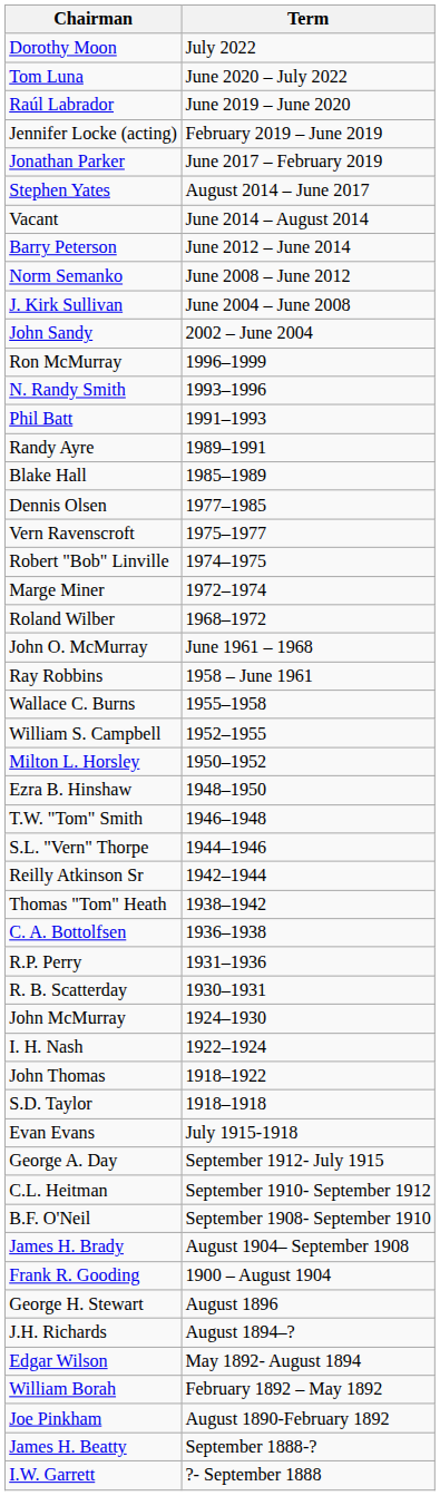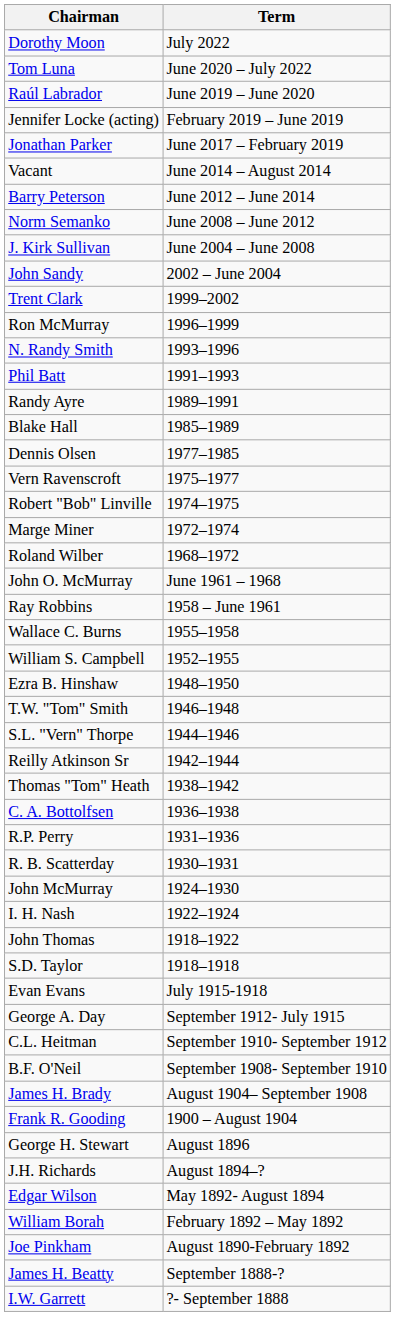- row: Stephen Yates | August 2014 – June 2017
+ row: Trent Clark | 1999–2002
- row: Milton L. Horsley | 1950–1952
